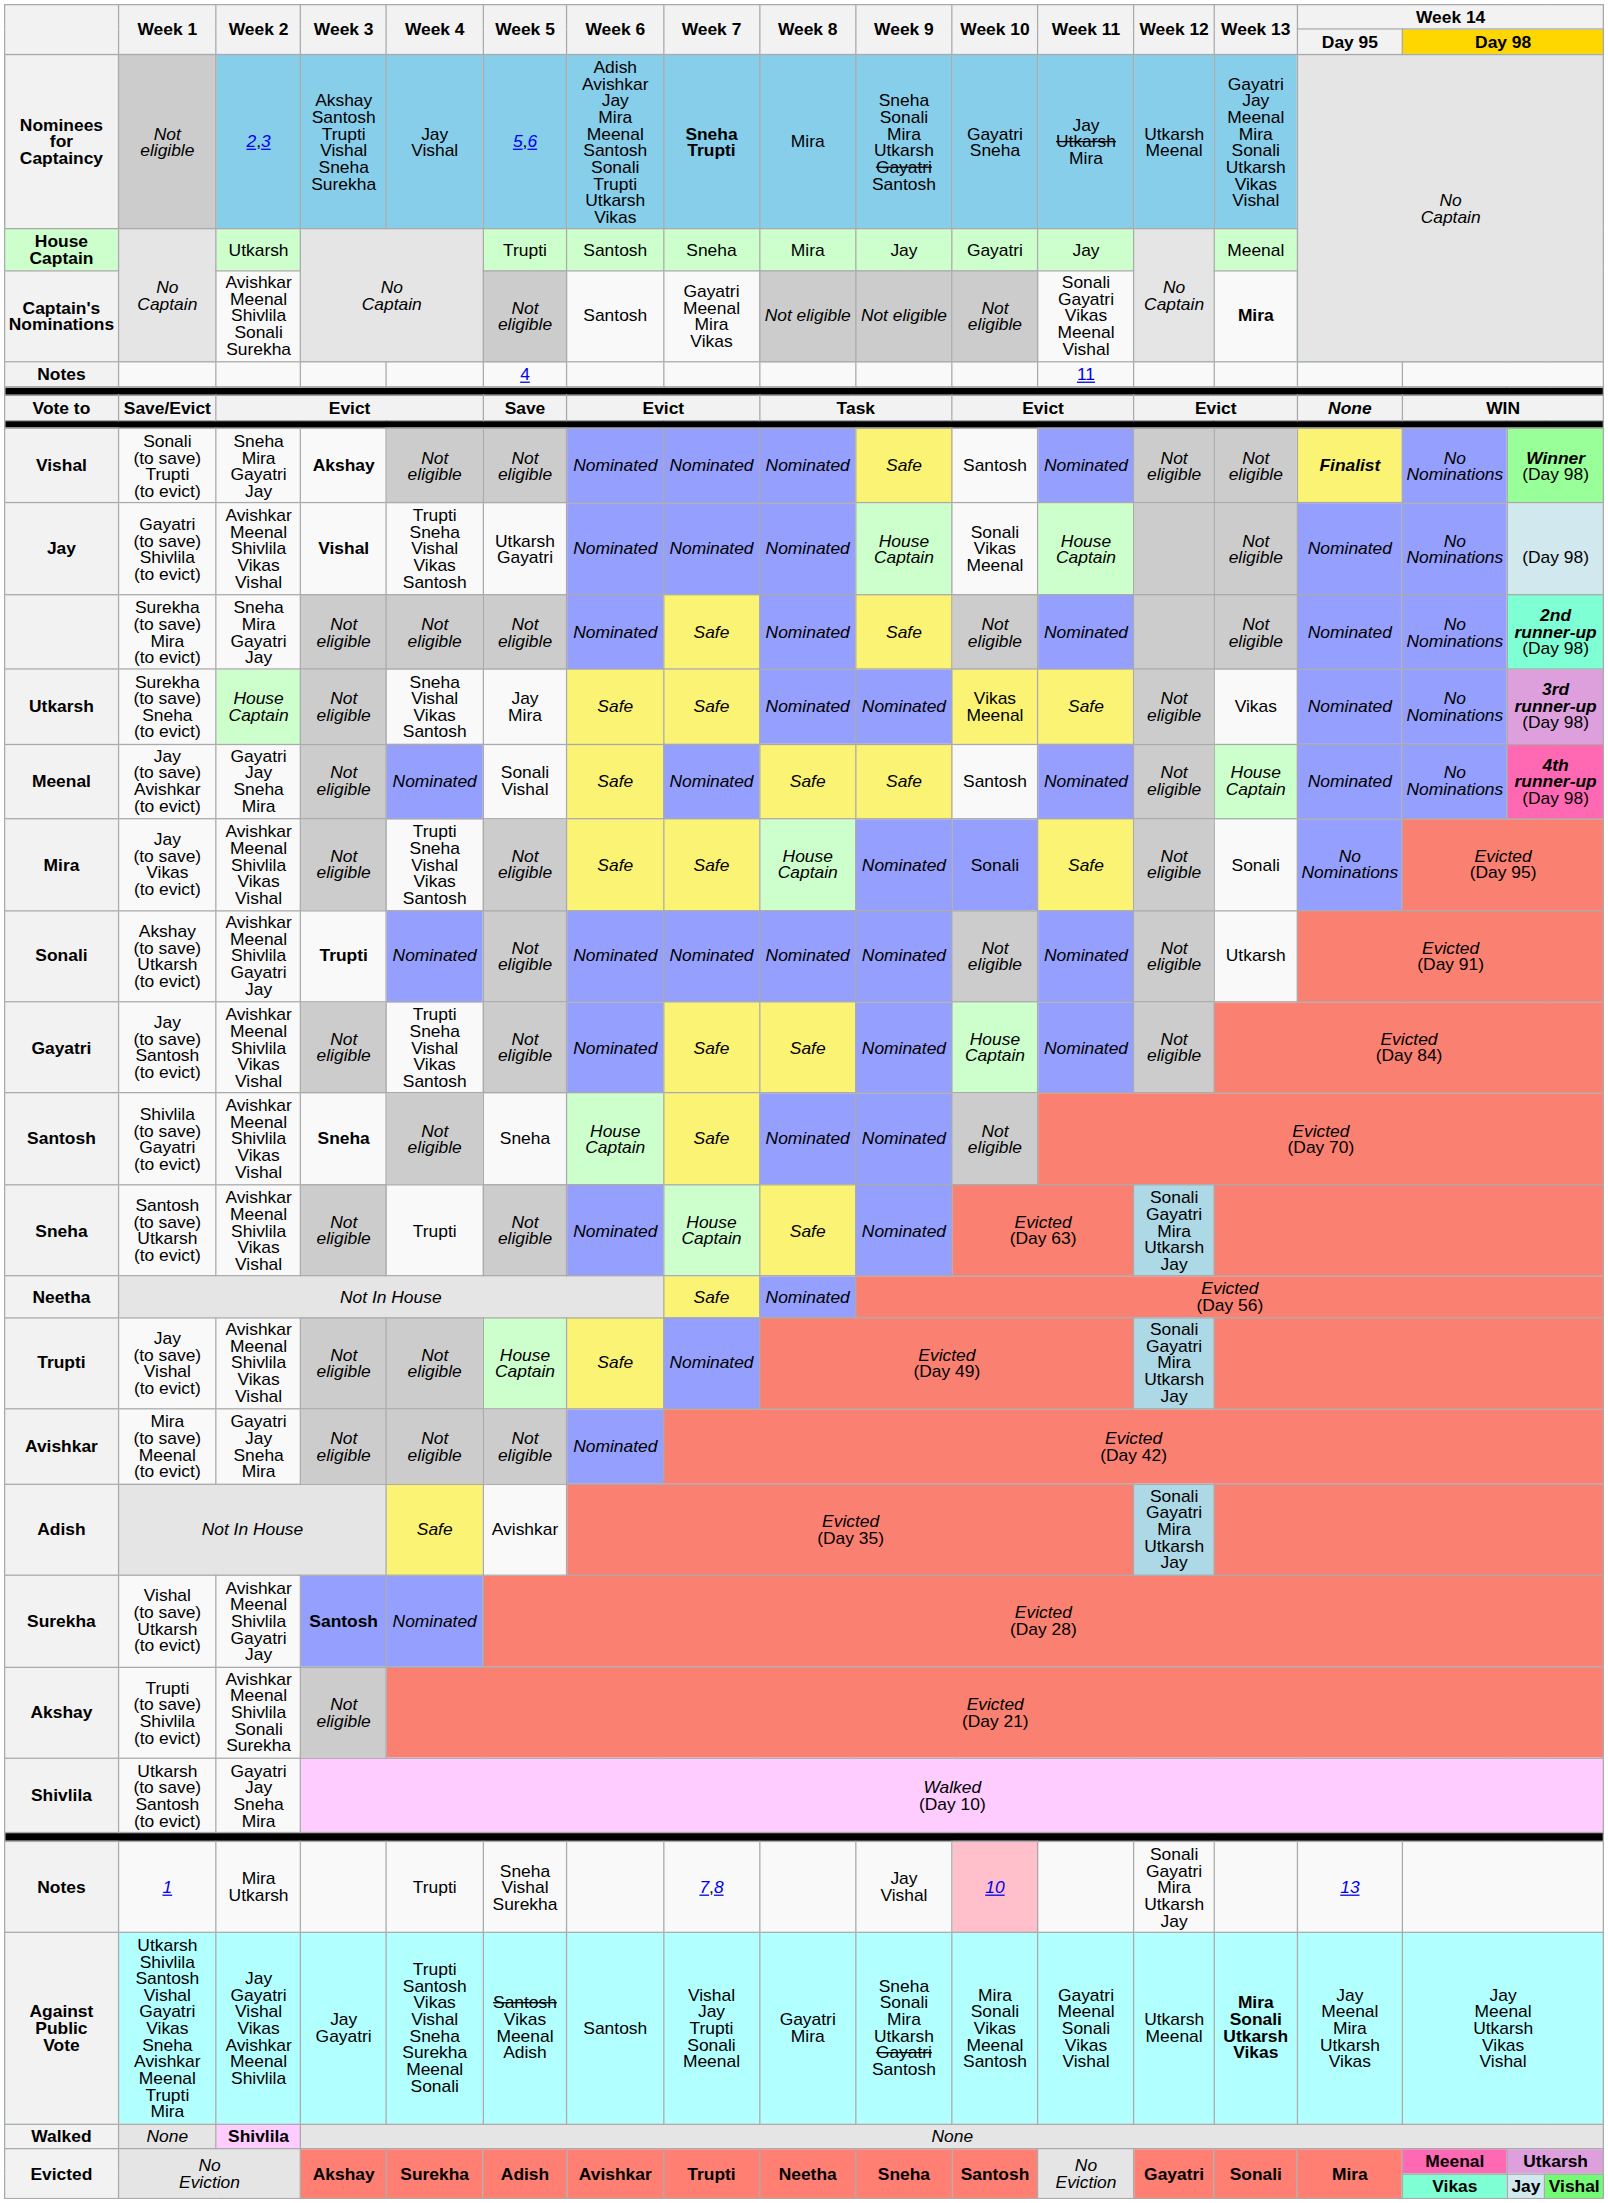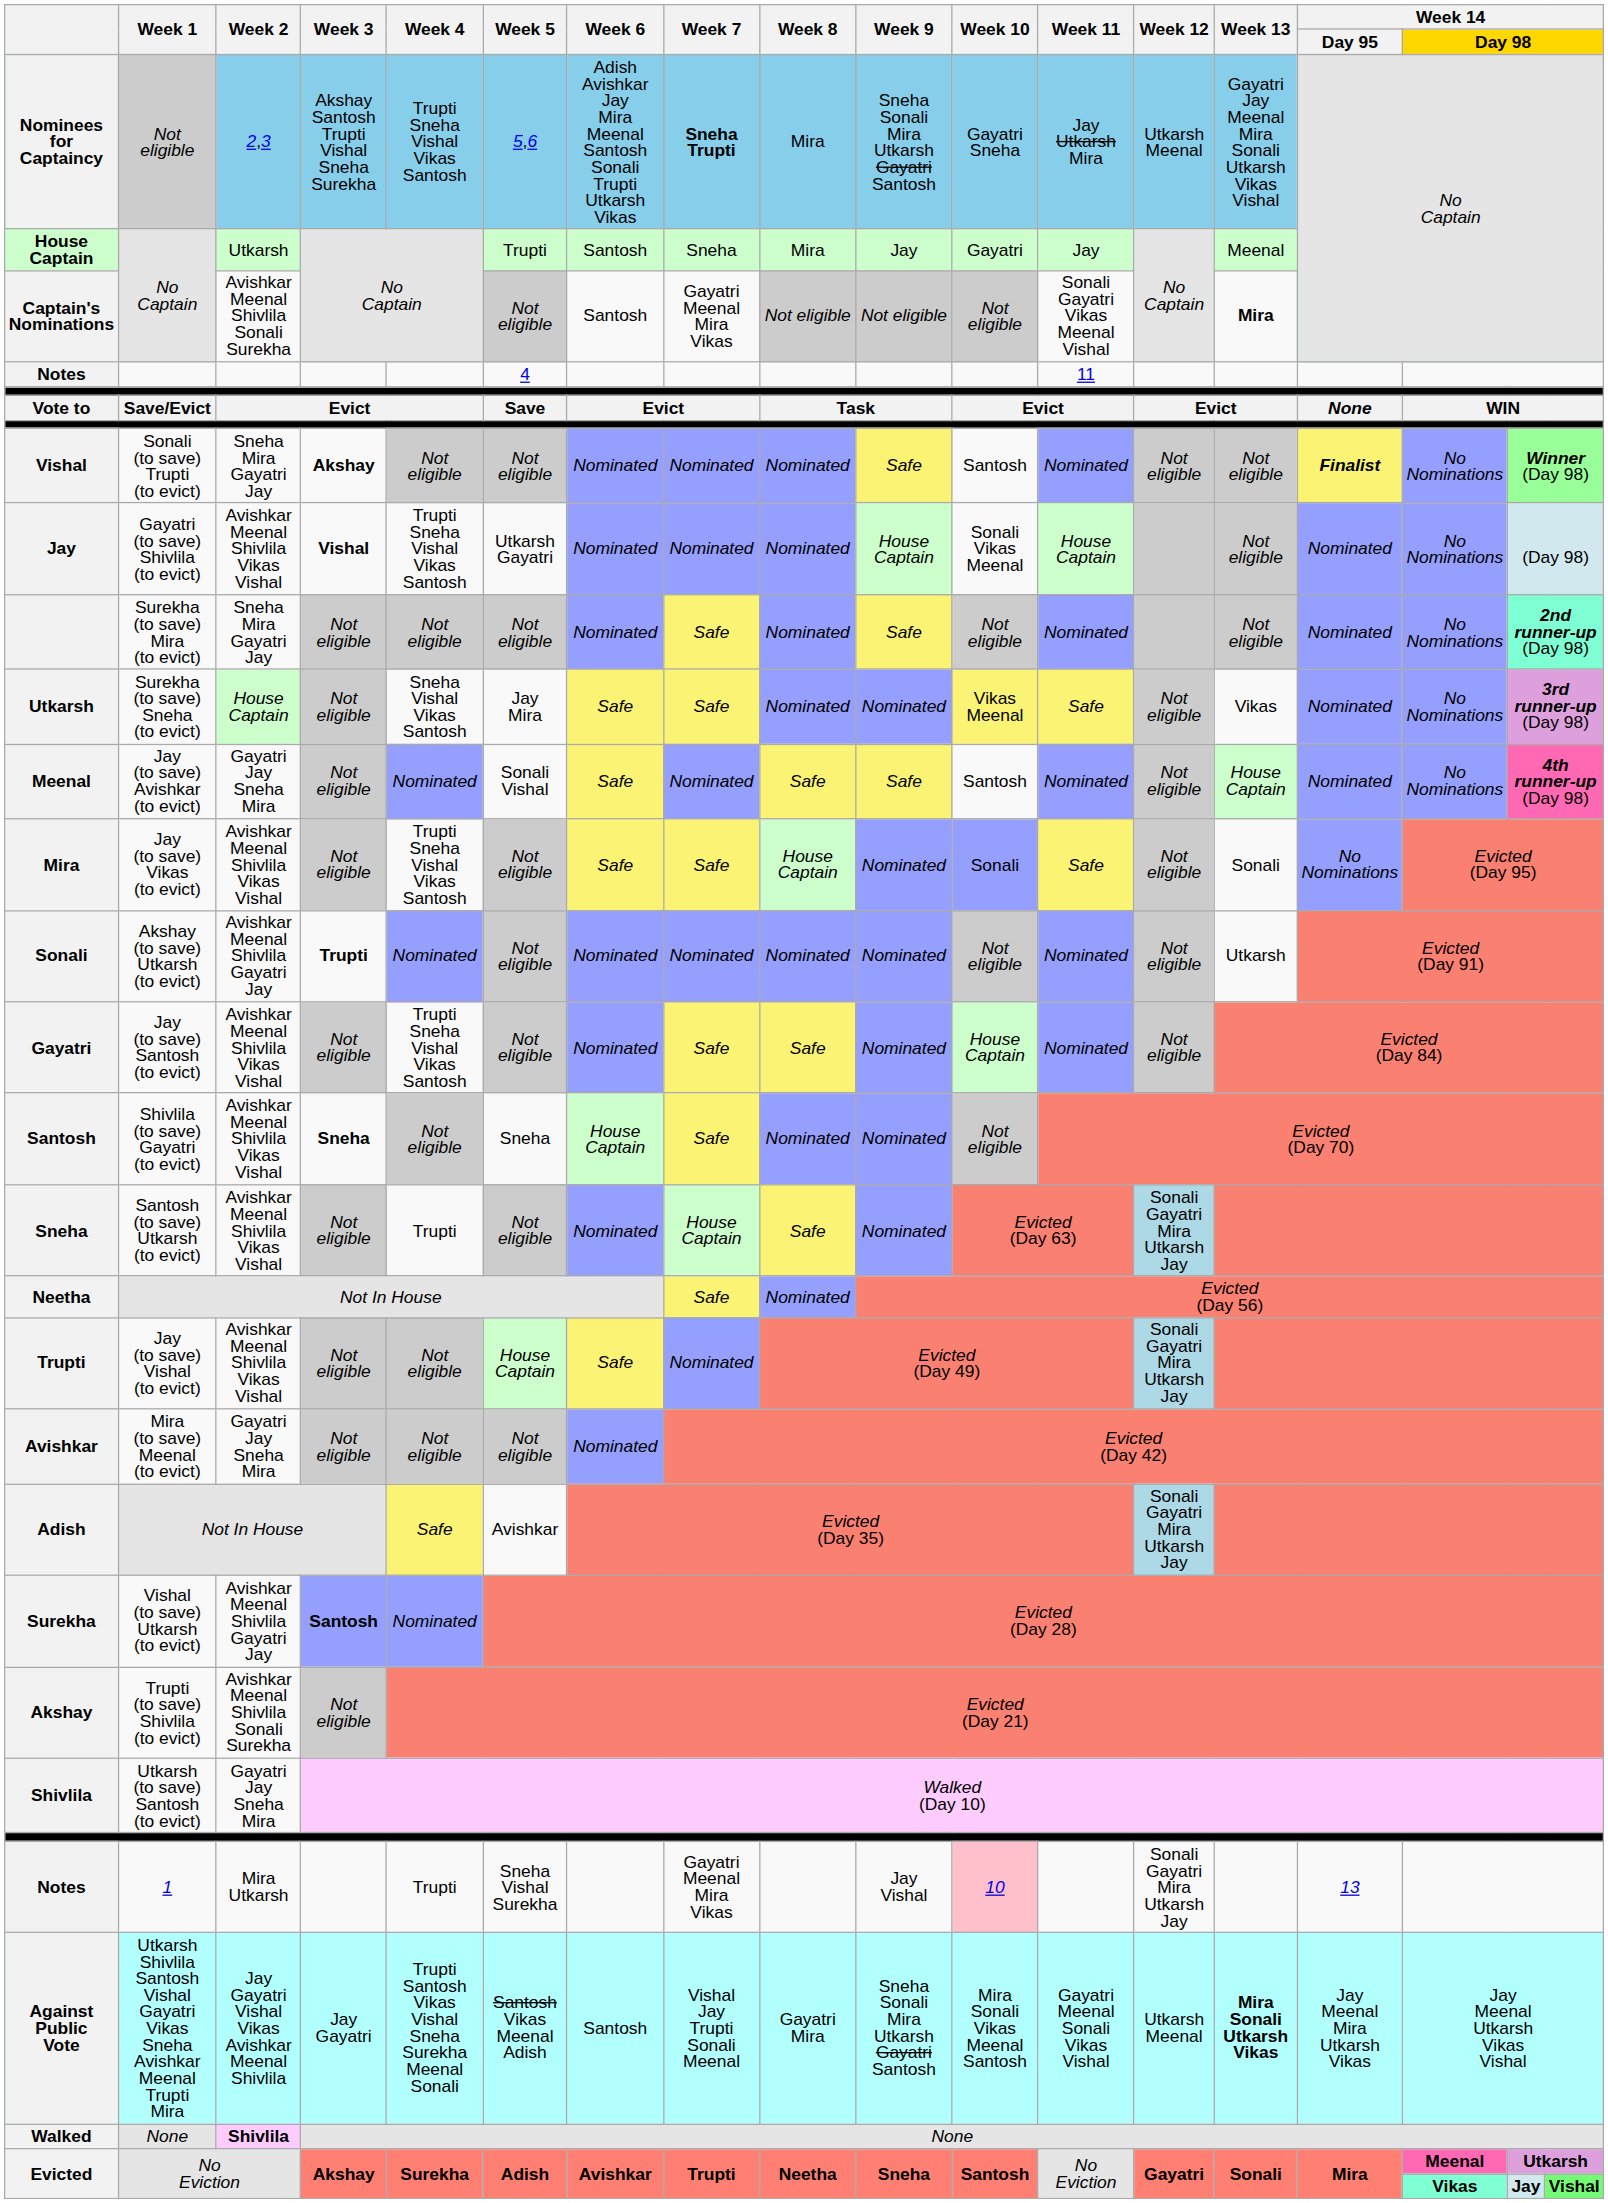Nominees for Captaincy | Week 4: Jay Vishal -> Trupti Sneha Vishal Vikas Santosh
Notes / 1 | Week 7: 7,8 -> Gayatri Meenal Mira Vikas
